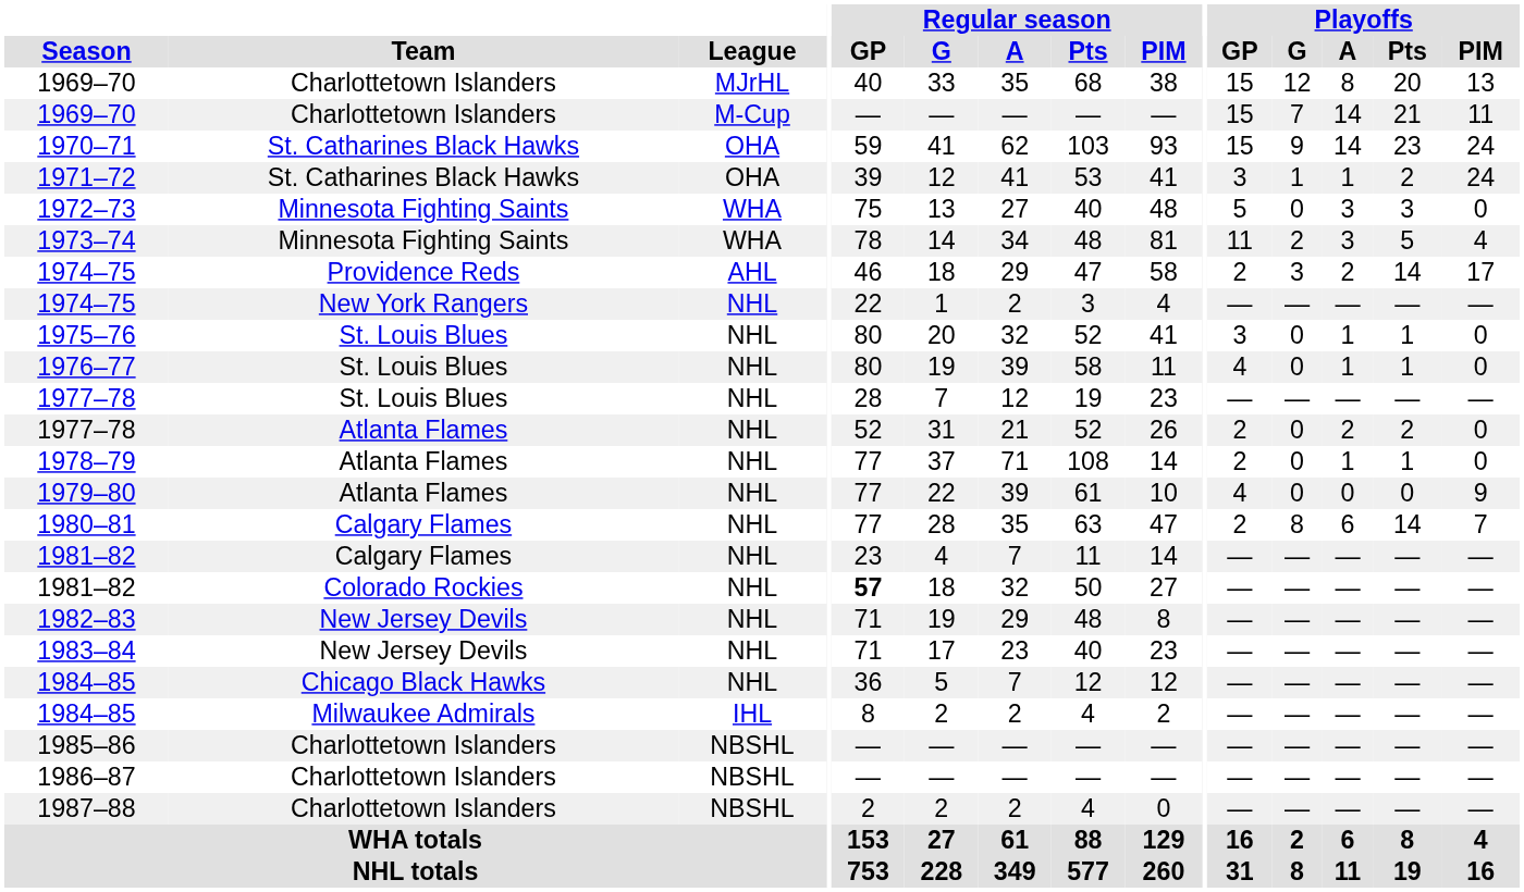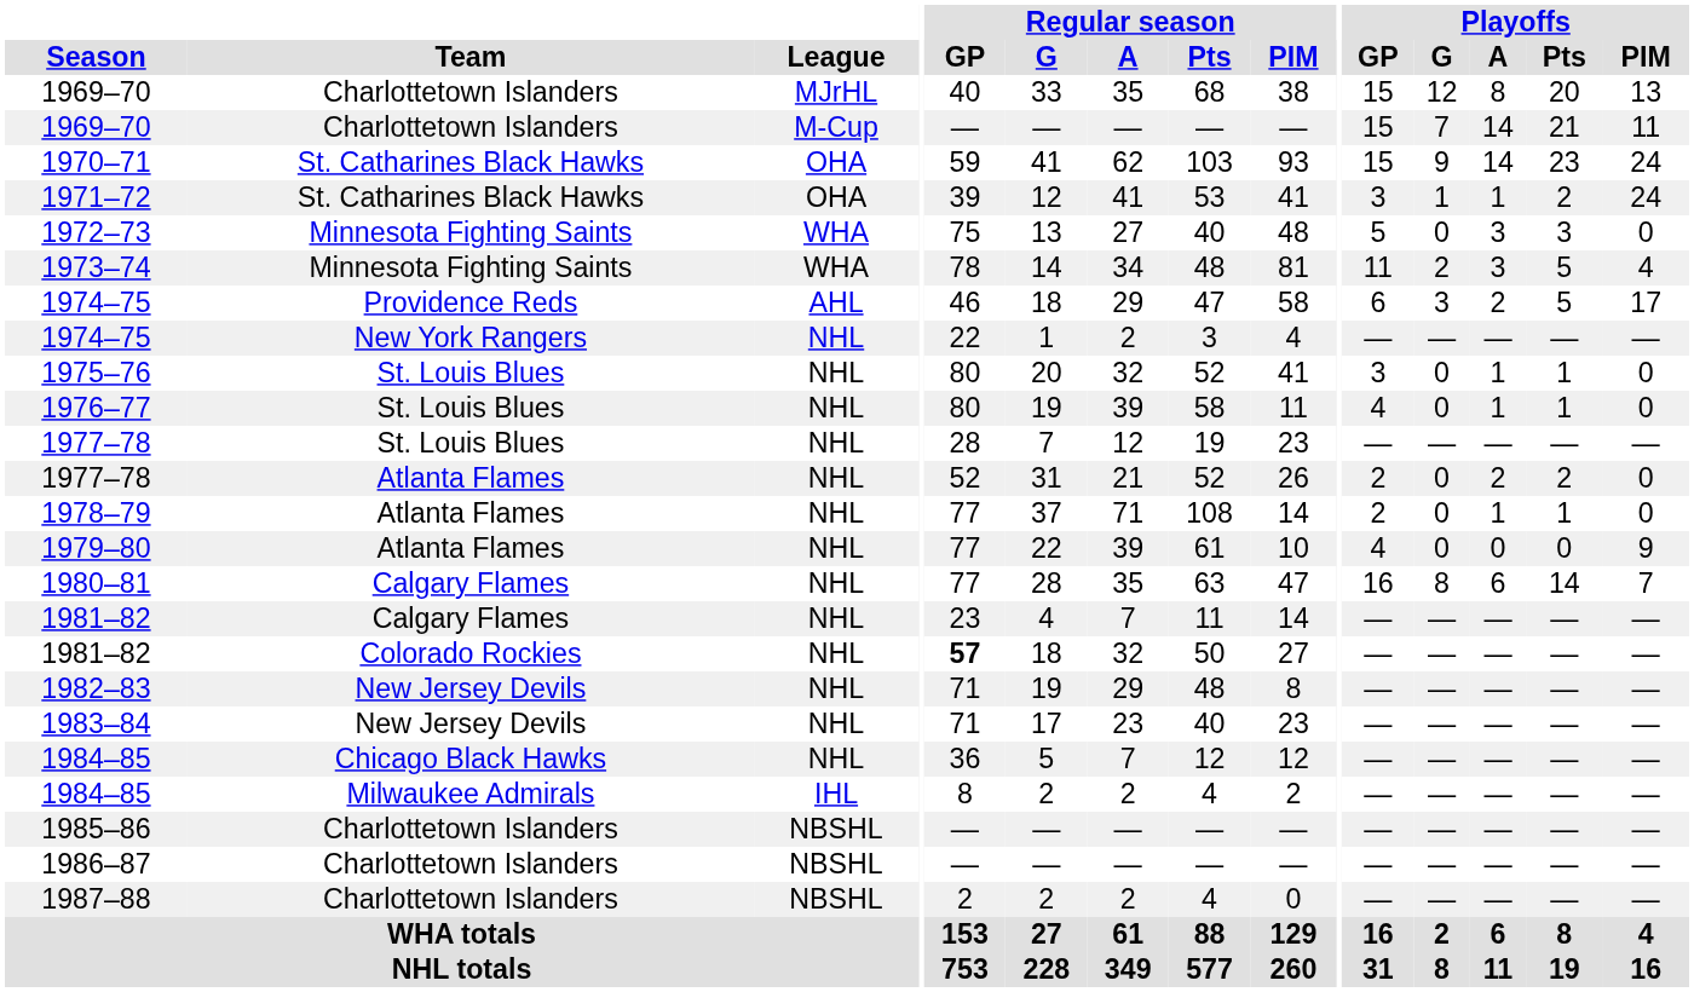1974–75 / Providence Reds | Playoffs / GP: 2 -> 6
1974–75 / Providence Reds | Playoffs / Pts: 14 -> 5
1980–81 | Playoffs / GP: 2 -> 16
